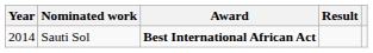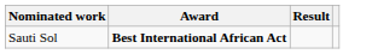- column: Year | 2014
